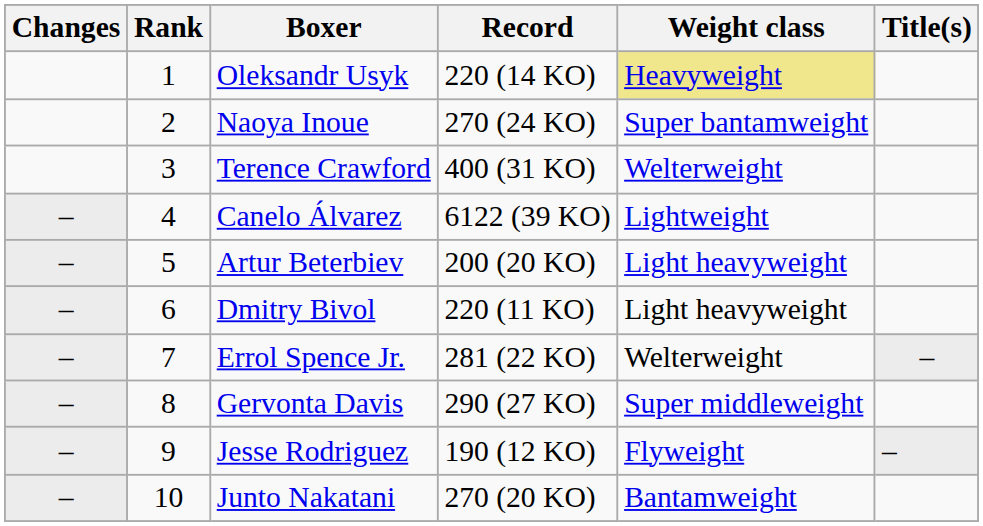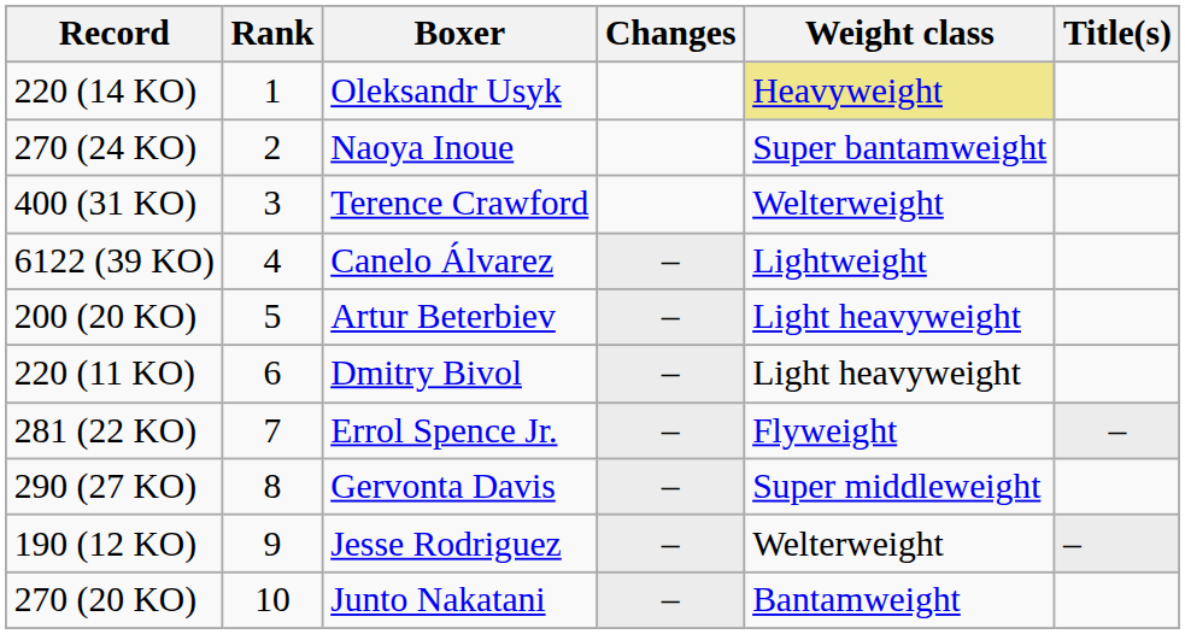columns swapped: Changes <-> Record
Errol Spence Jr. | Weight class: Welterweight -> Flyweight
Jesse Rodriguez | Weight class: Flyweight -> Welterweight
